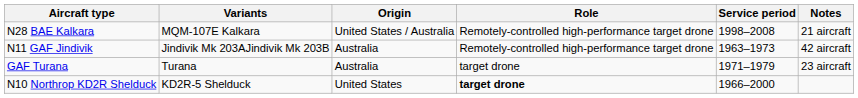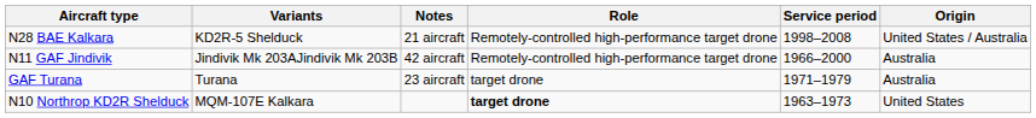columns swapped: Origin <-> Notes
N28 BAE Kalkara | Variants: MQM-107E Kalkara -> KD2R-5 Shelduck
N11 GAF Jindivik | Service period: 1963–1973 -> 1966–2000
N10 Northrop KD2R Shelduck | Variants: KD2R-5 Shelduck -> MQM-107E Kalkara
N10 Northrop KD2R Shelduck | Service period: 1966–2000 -> 1963–1973
